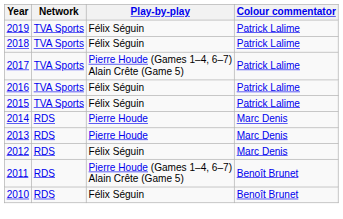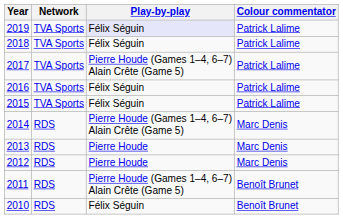2019 | Play-by-play: no background -> lavender background
2014 | Play-by-play: Pierre Houde -> Pierre Houde (Games 1–4, 6–7) Alain Crête (Game 5)
2012 | Play-by-play: Félix Séguin -> Pierre Houde
